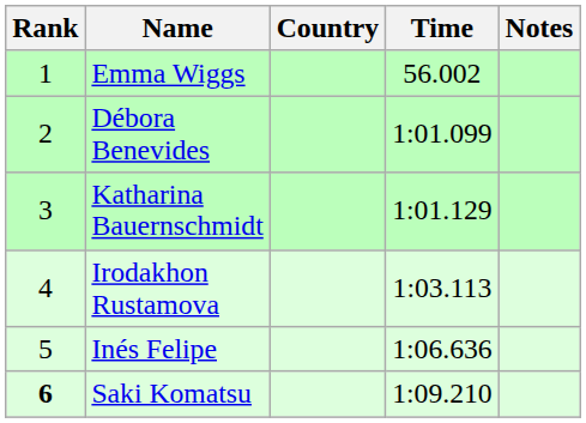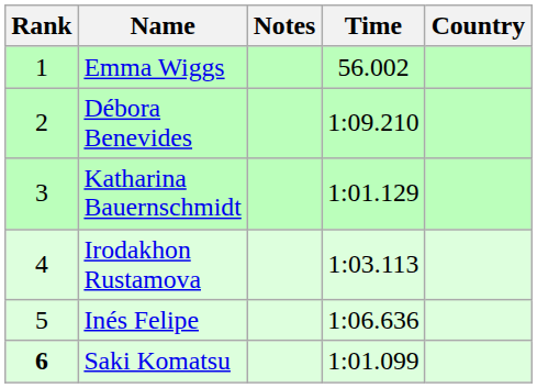columns swapped: Country <-> Notes
Débora Benevides | Time: 1:01.099 -> 1:09.210
Saki Komatsu | Time: 1:09.210 -> 1:01.099
